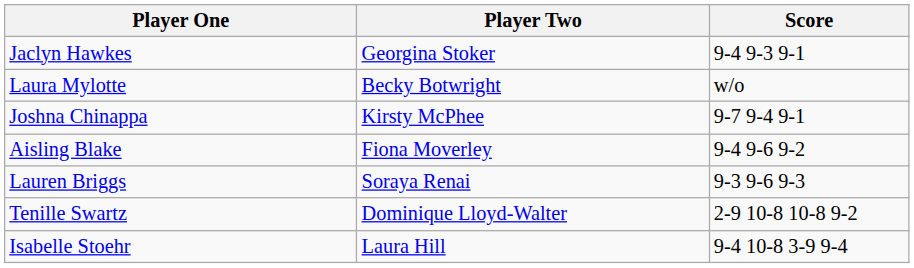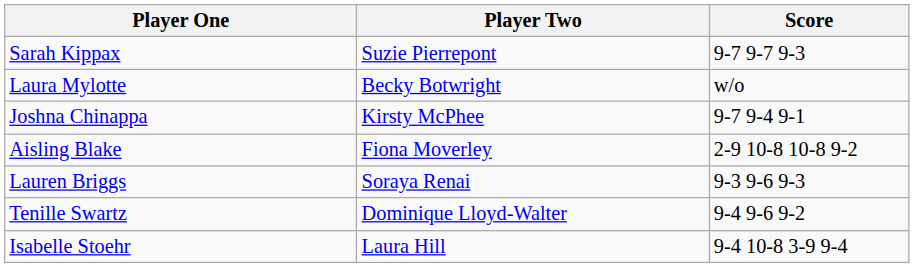- row: Jaclyn Hawkes | Georgina Stoker | 9-4 9-3 9-1
+ row: Sarah Kippax | Suzie Pierrepont | 9-7 9-7 9-3
Aisling Blake | Score: 9-4 9-6 9-2 -> 2-9 10-8 10-8 9-2
Tenille Swartz | Score: 2-9 10-8 10-8 9-2 -> 9-4 9-6 9-2
